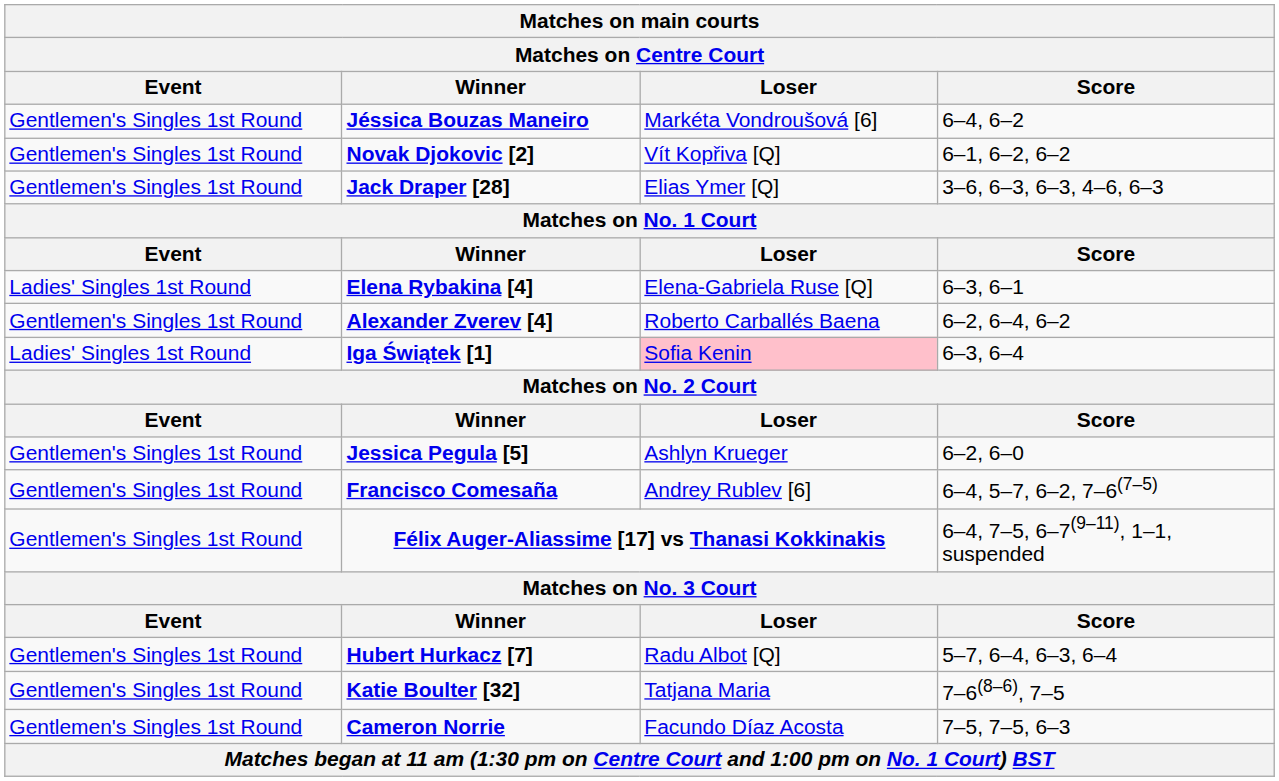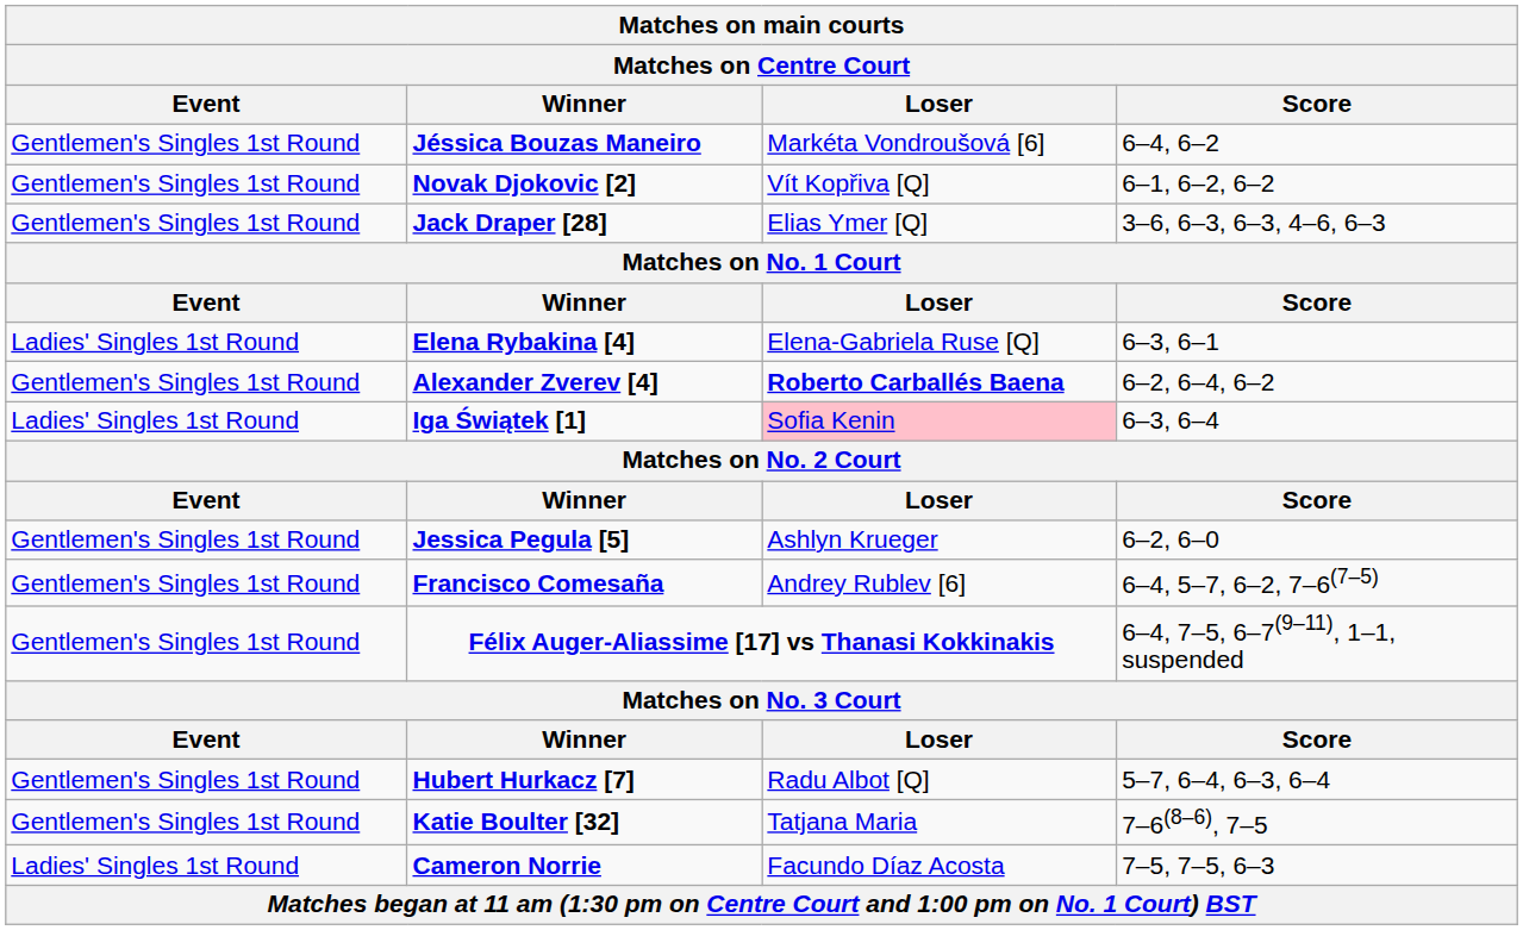Alexander Zverev [4] | Loser: normal -> bold
Cameron Norrie | Event: Gentlemen's Singles 1st Round -> Ladies' Singles 1st Round
